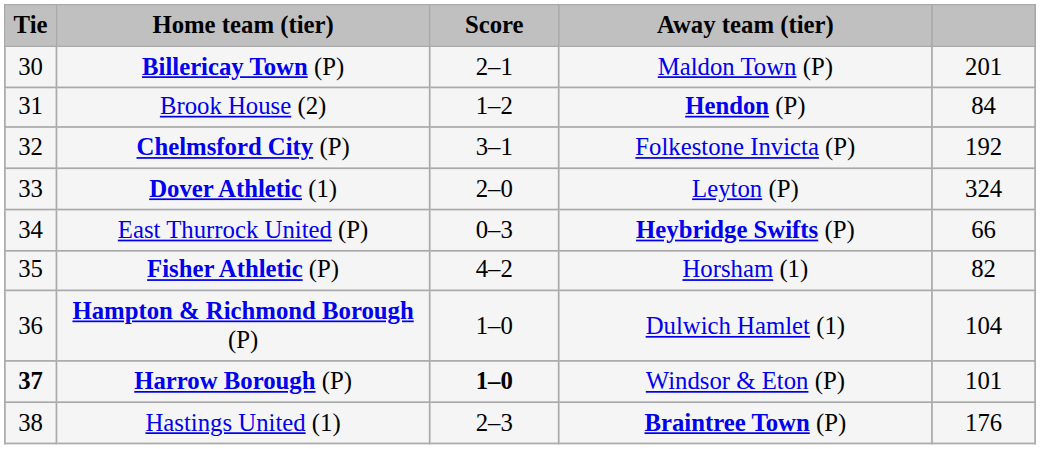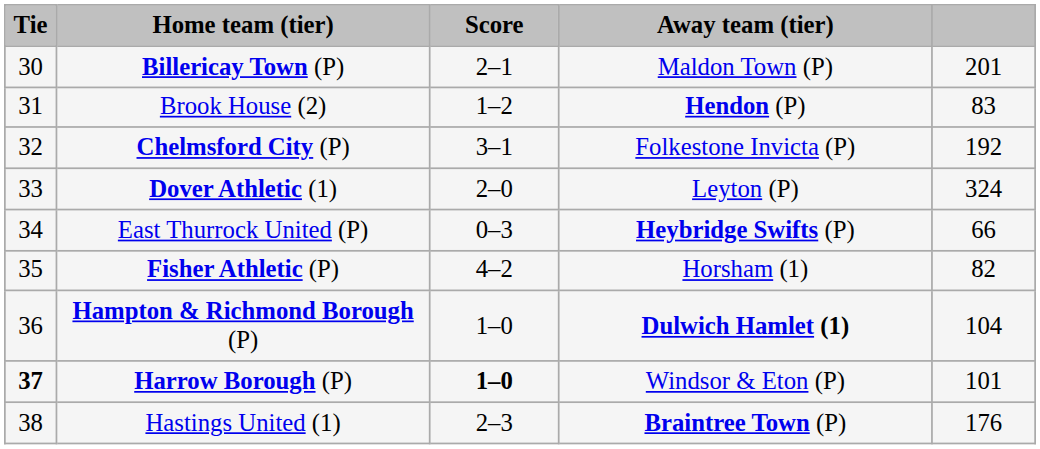Brook House (2) | column 5: 84 -> 83
Hampton & Richmond Borough (P) | Away team (tier): normal -> bold
